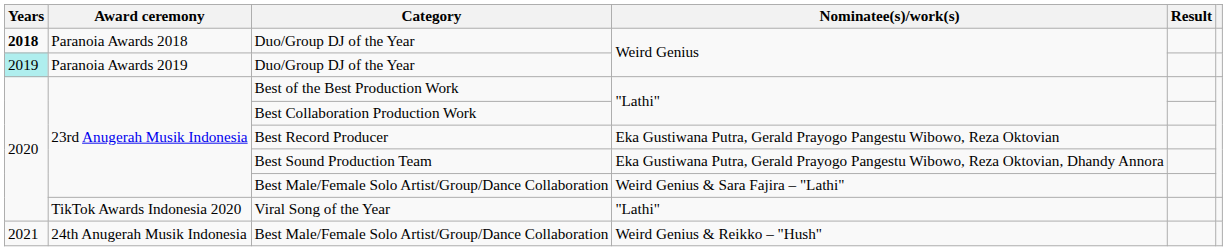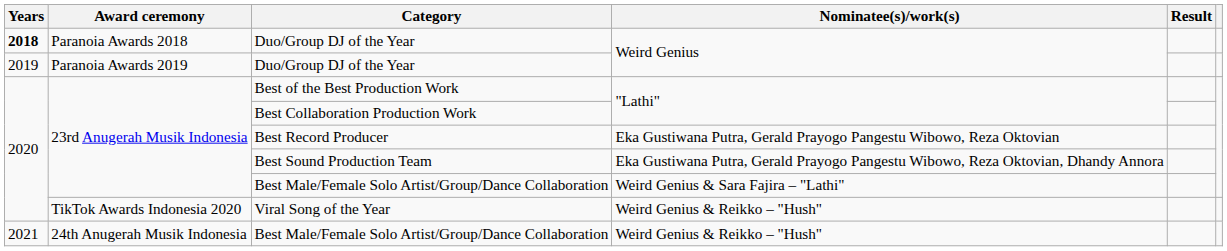Paranoia Awards 2019 / Duo/Group DJ of the Year | Years: paleturquoise background -> no background
Viral Song of the Year | Nominatee(s)/work(s): "Lathi" -> Weird Genius & Reikko – "Hush"
